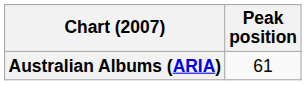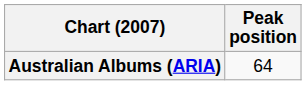Australian Albums (ARIA) | Peak position: 61 -> 64
